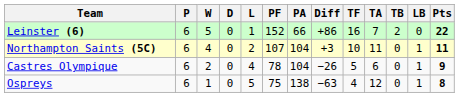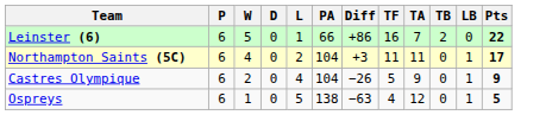- column: PF | 152 | 107 | 78 | 75
Northampton Saints (5C) | TF: 10 -> 11
Northampton Saints (5C) | Pts: 11 -> 17
Castres Olympique | TA: 6 -> 9
Ospreys | Pts: 8 -> 5
